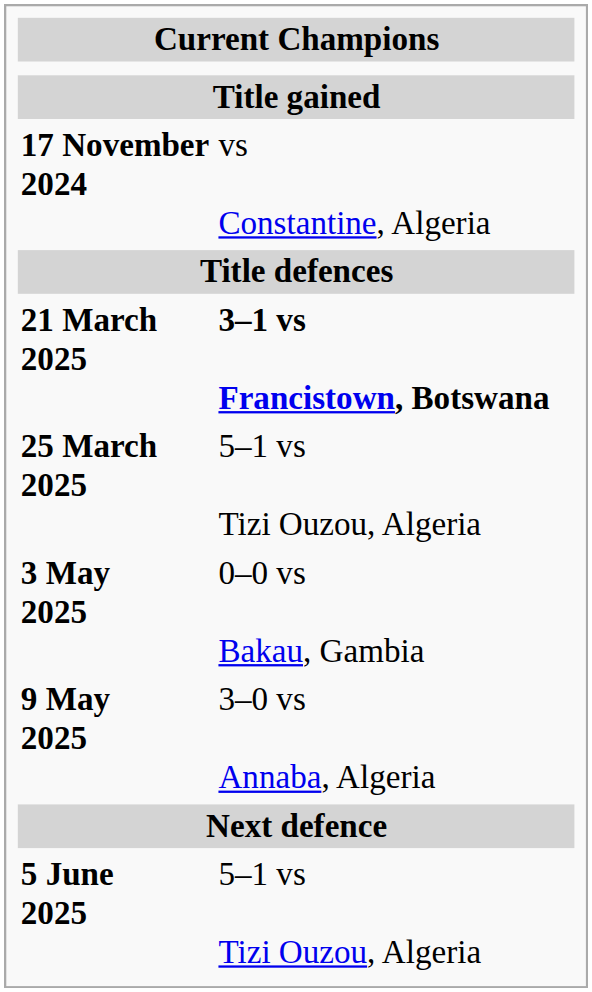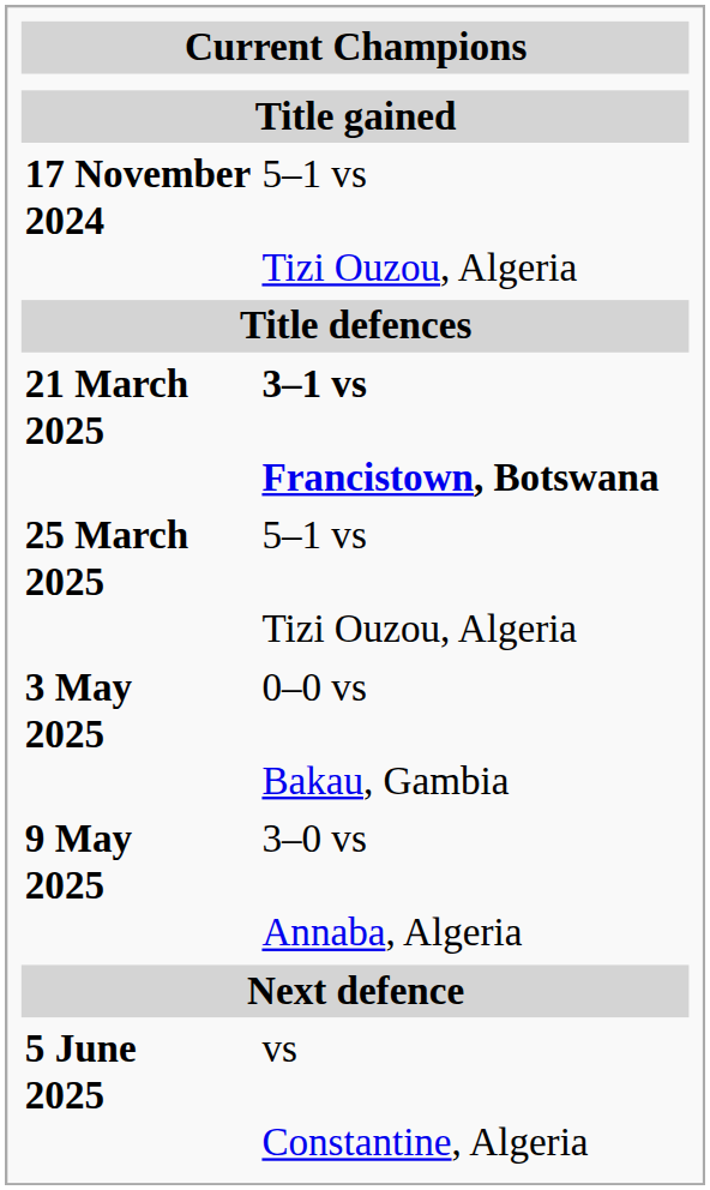17 November 2024 | column 2: vs Constantine, Algeria -> 5–1 vs Tizi Ouzou, Algeria
5 June 2025 | column 2: 5–1 vs Tizi Ouzou, Algeria -> vs Constantine, Algeria
